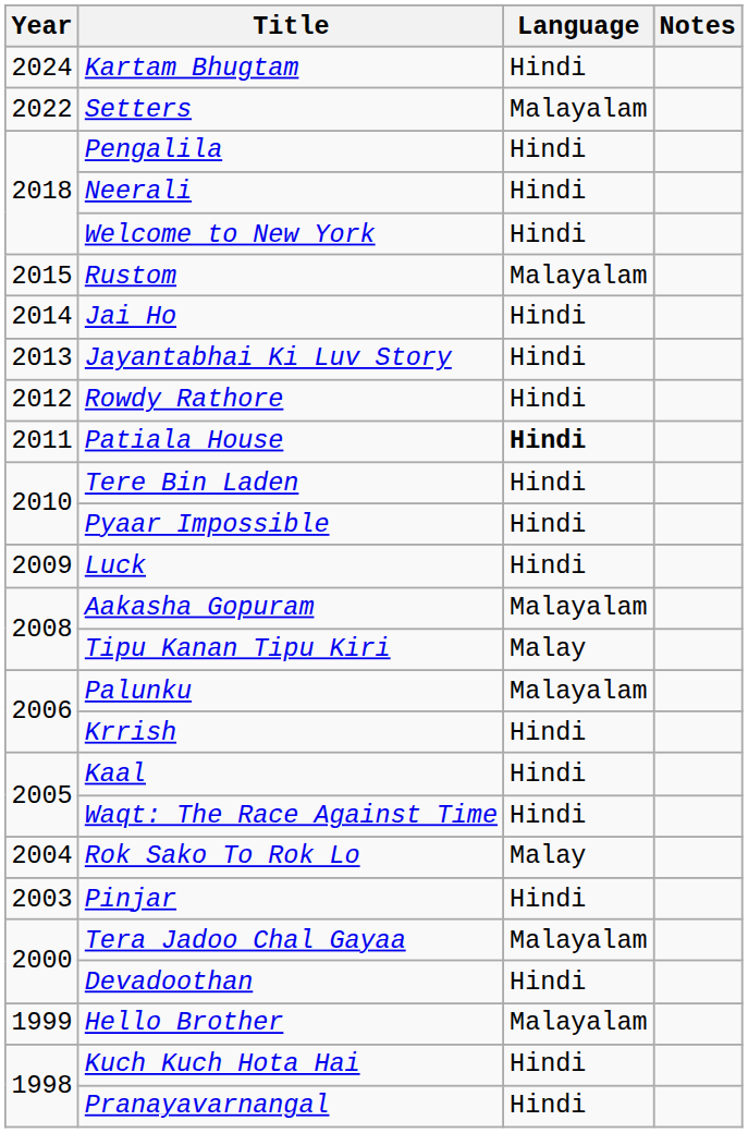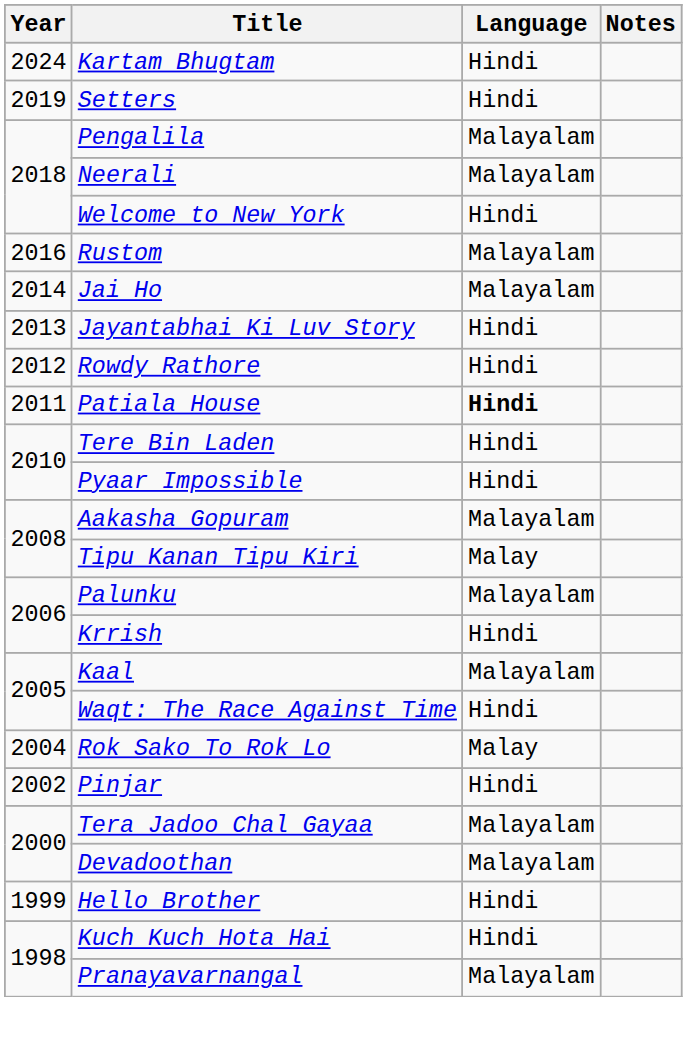Setters | Year: 2022 -> 2019
Setters | Language: Malayalam -> Hindi
Pengalila | Language: Hindi -> Malayalam
Neerali | Language: Hindi -> Malayalam
Rustom | Year: 2015 -> 2016
Jai Ho | Language: Hindi -> Malayalam
- row: 2009 | Luck | Hindi
Kaal | Language: Hindi -> Malayalam
Pinjar | Year: 2003 -> 2002
Devadoothan | Language: Hindi -> Malayalam
Hello Brother | Language: Malayalam -> Hindi
Pranayavarnangal | Language: Hindi -> Malayalam
